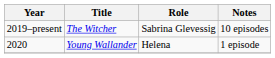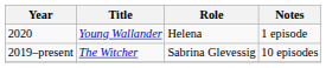rows swapped: 2019–present <-> 2020
